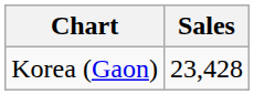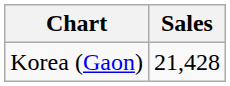Korea (Gaon) | Sales: 23,428 -> 21,428
